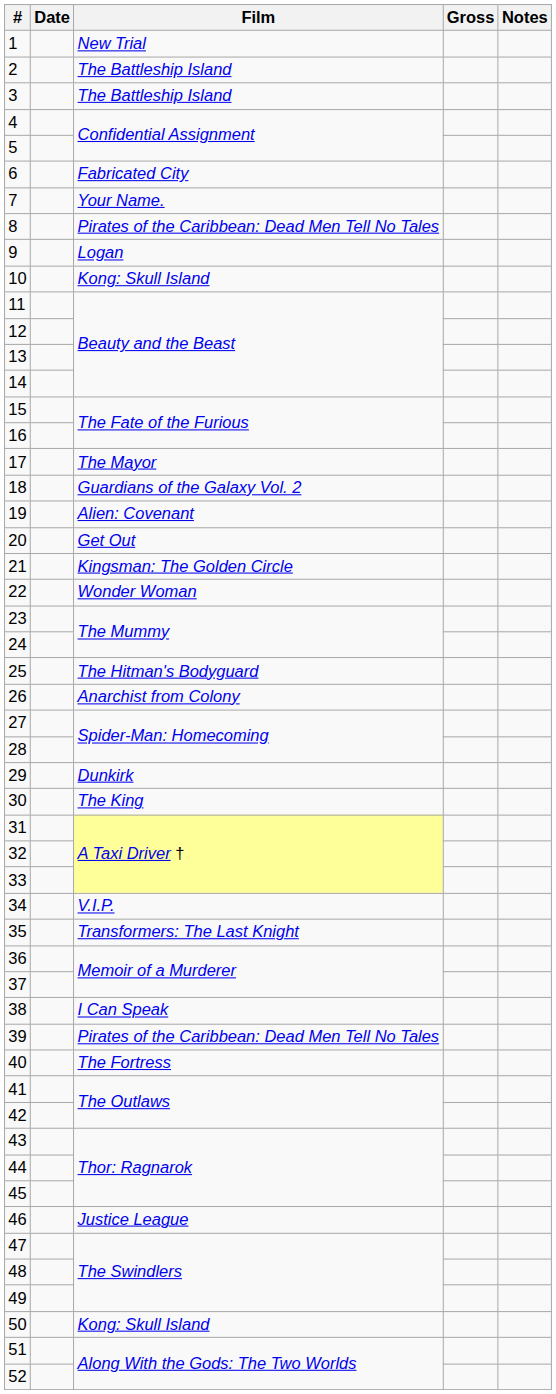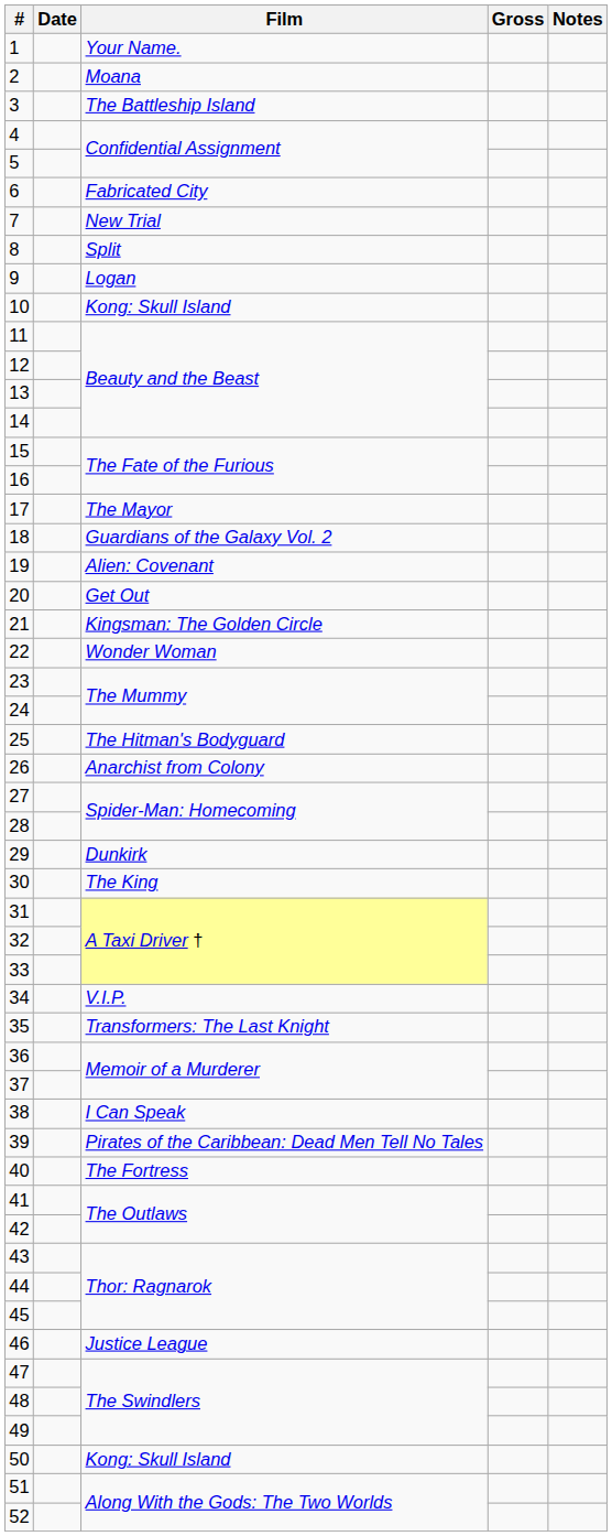1 | Film: New Trial -> Your Name.
2 | Film: The Battleship Island -> Moana
7 | Film: Your Name. -> New Trial
8 | Film: Pirates of the Caribbean: Dead Men Tell No Tales -> Split
